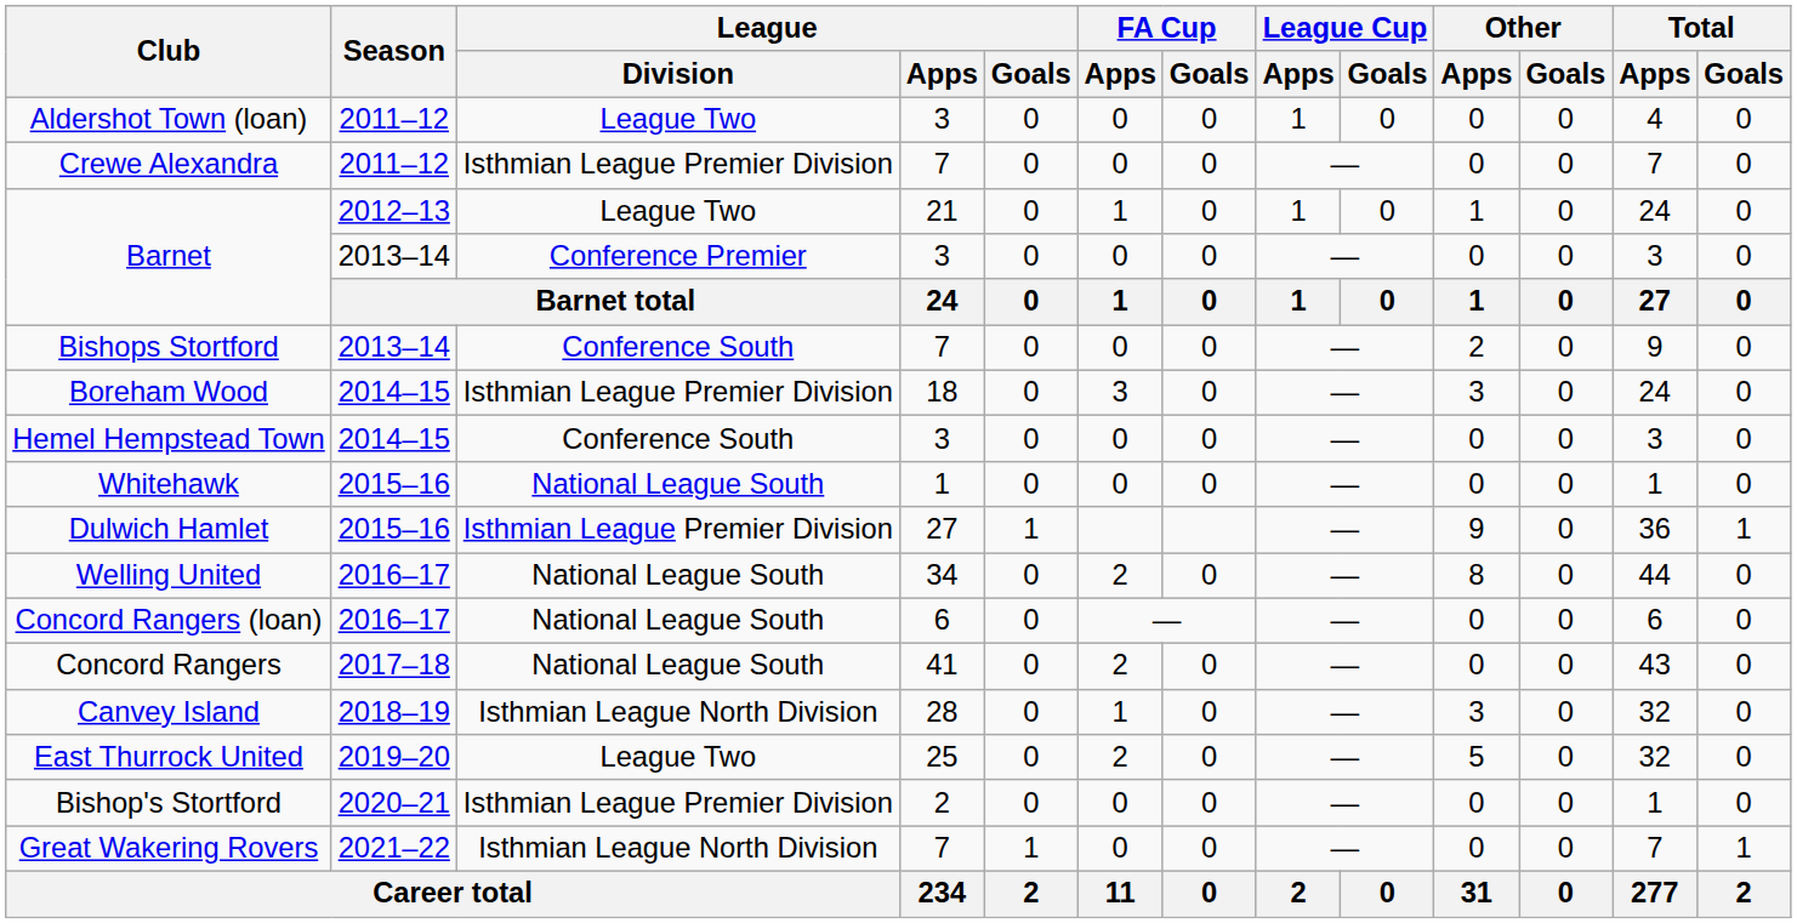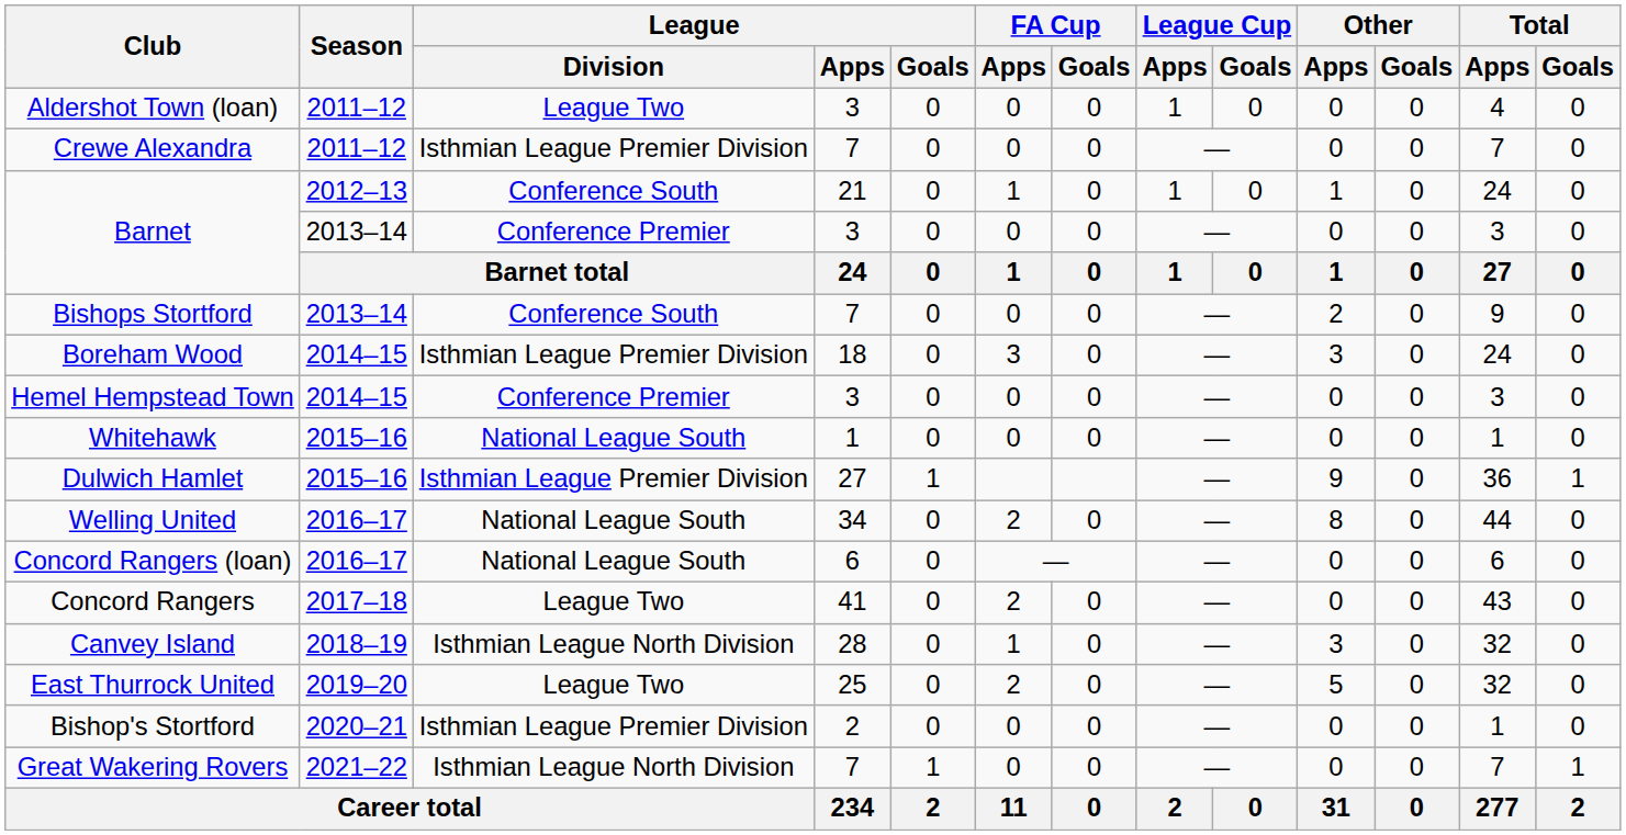Barnet / 21 | League / Division: League Two -> Conference South
Hemel Hempstead Town | League / Division: Conference South -> Conference Premier
Concord Rangers | League / Division: National League South -> League Two
